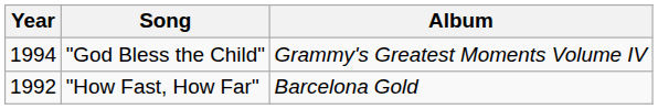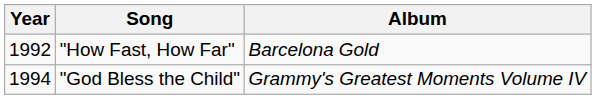rows swapped: "How Fast, How Far" <-> "God Bless the Child"
